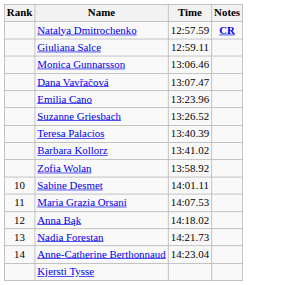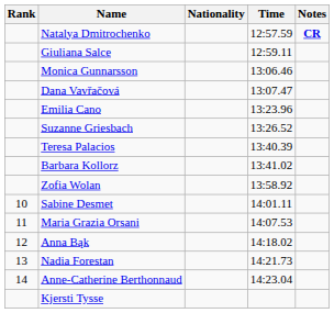+ column: Nationality
